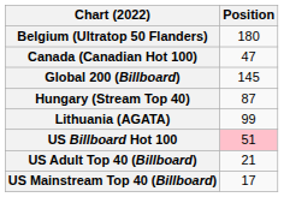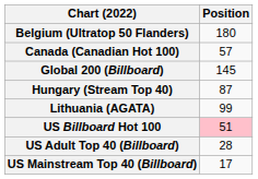Canada (Canadian Hot 100) | Position: 47 -> 57
US Adult Top 40 (Billboard) | Position: 21 -> 28
